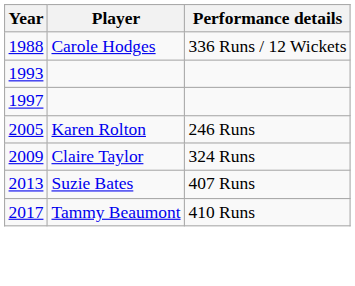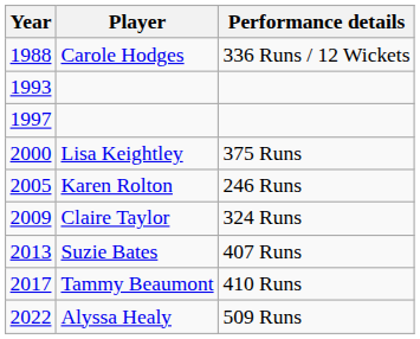+ row: 2000 | Lisa Keightley | 375 Runs
+ row: 2022 | Alyssa Healy | 509 Runs
